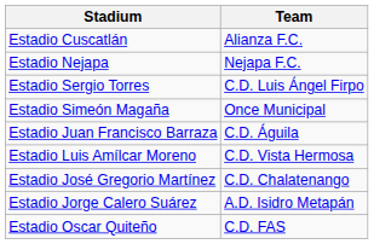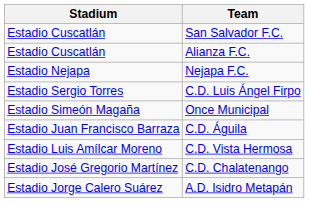+ row: Estadio Cuscatlán | San Salvador F.C.
- row: Estadio Oscar Quiteño | C.D. FAS
